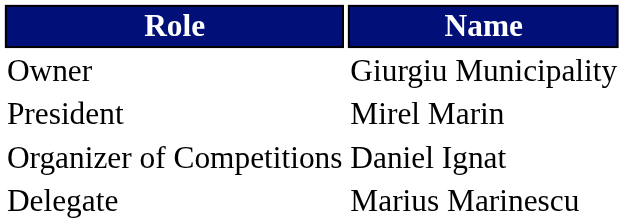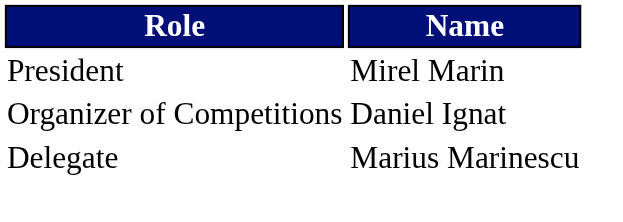- row: Owner | Giurgiu Municipality
